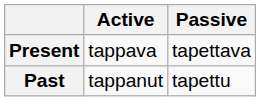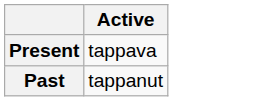- column: Passive | tapettava | tapettu
